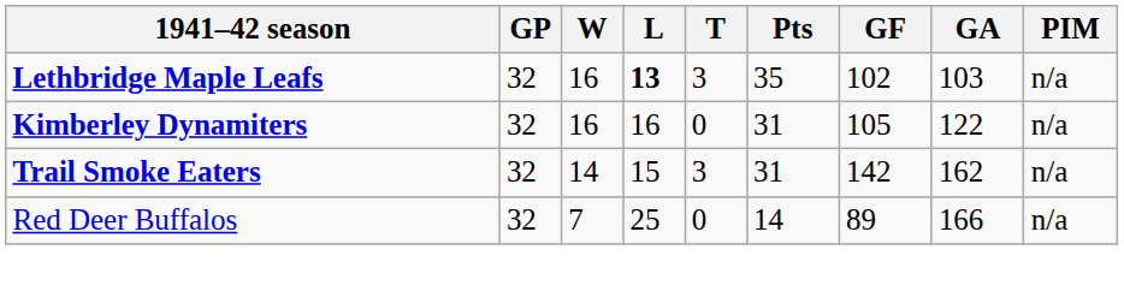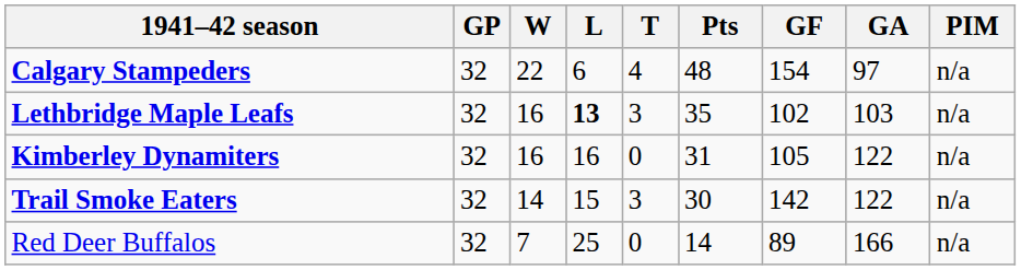+ row: Calgary Stampeders | 32 | 22 | 6 | 4 | 48 | 154 | 97 | n/a
Trail Smoke Eaters | Pts: 31 -> 30
Trail Smoke Eaters | GA: 162 -> 122
